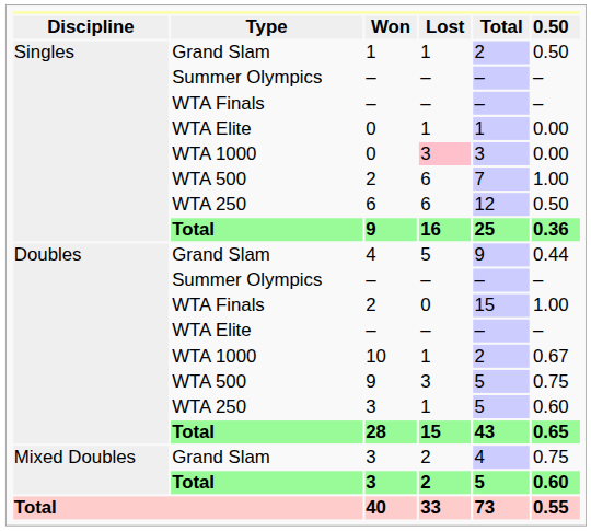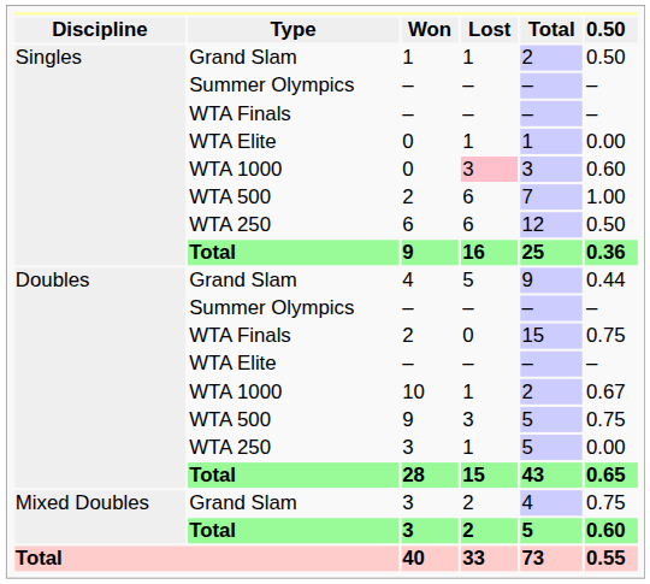WTA 1000 / 0 | column 6: 0.00 -> 0.60
WTA Finals / 2 | column 6: 1.00 -> 0.75
WTA 250 / 3 | column 6: 0.60 -> 0.00
